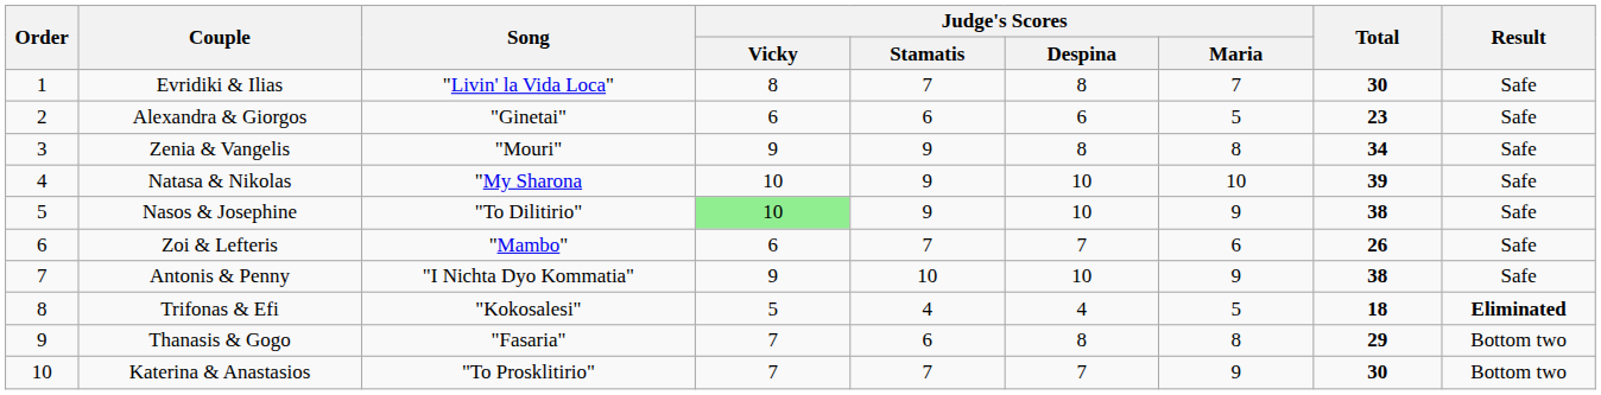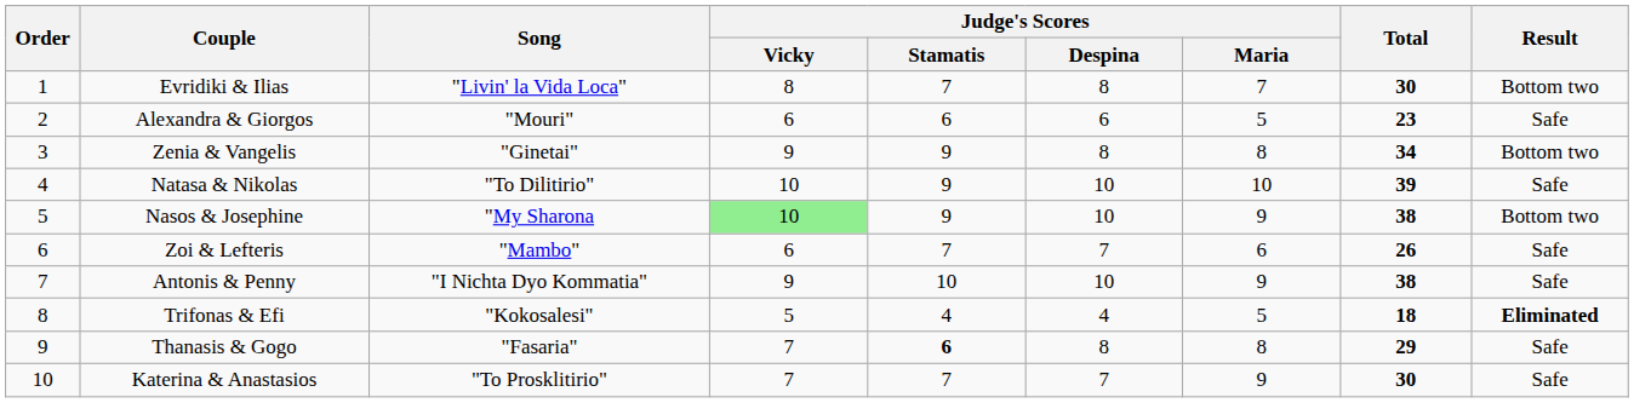Evridiki & Ilias | Result: Safe -> Bottom two
Alexandra & Giorgos | Song: "Ginetai" -> "Mouri"
Zenia & Vangelis | Song: "Mouri" -> "Ginetai"
Zenia & Vangelis | Result: Safe -> Bottom two
Natasa & Nikolas | Song: "My Sharona -> "To Dilitirio"
Nasos & Josephine | Song: "To Dilitirio" -> "My Sharona
Nasos & Josephine | Result: Safe -> Bottom two
Thanasis & Gogo | Judge's Scores / Stamatis: normal -> bold
Thanasis & Gogo | Result: Bottom two -> Safe
Katerina & Anastasios | Result: Bottom two -> Safe
